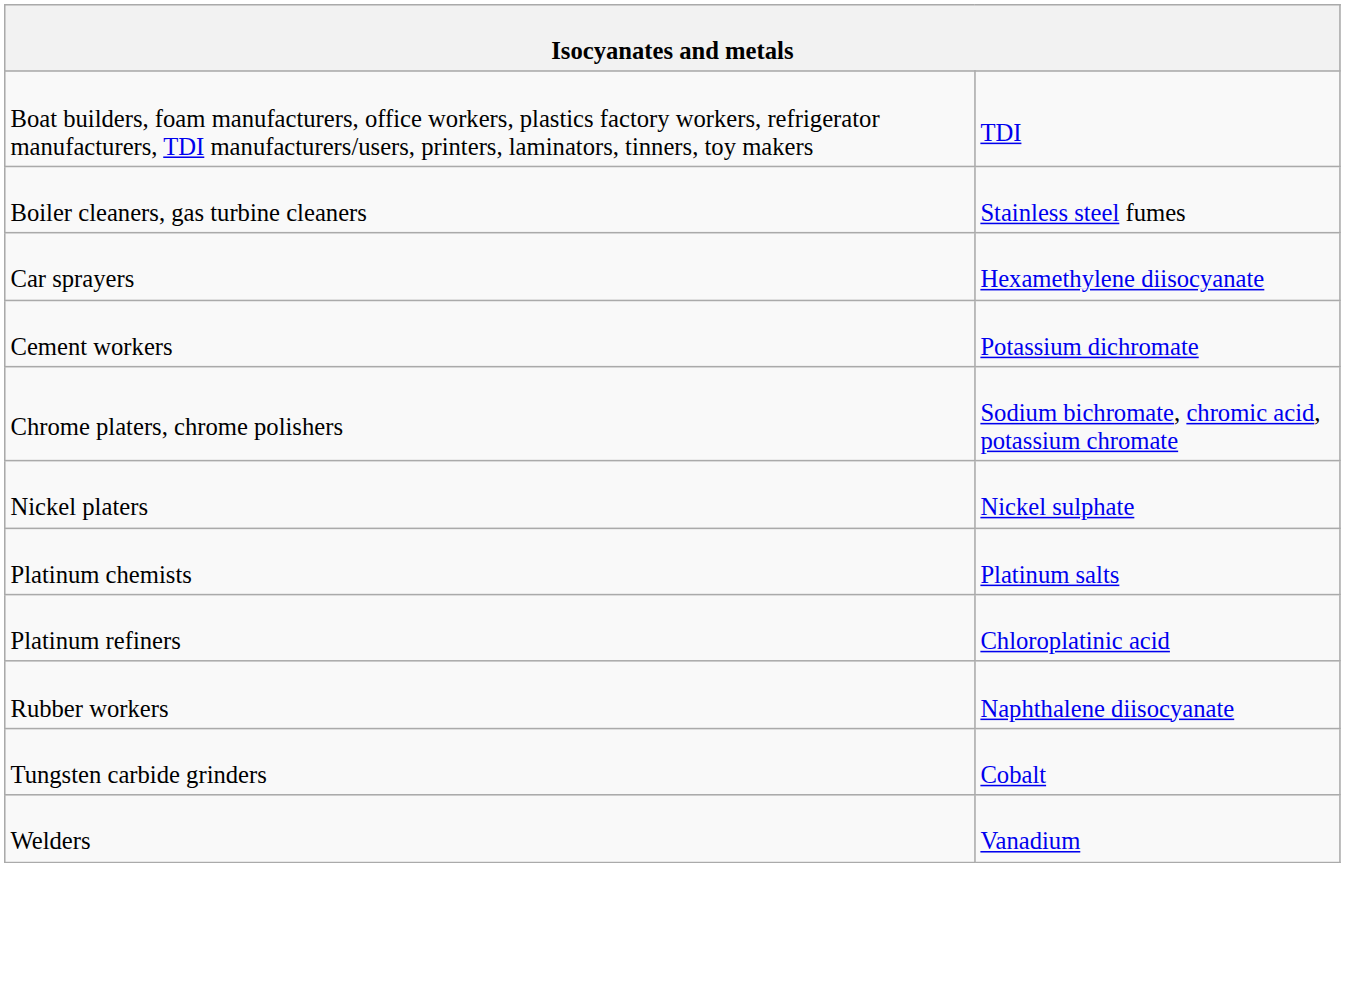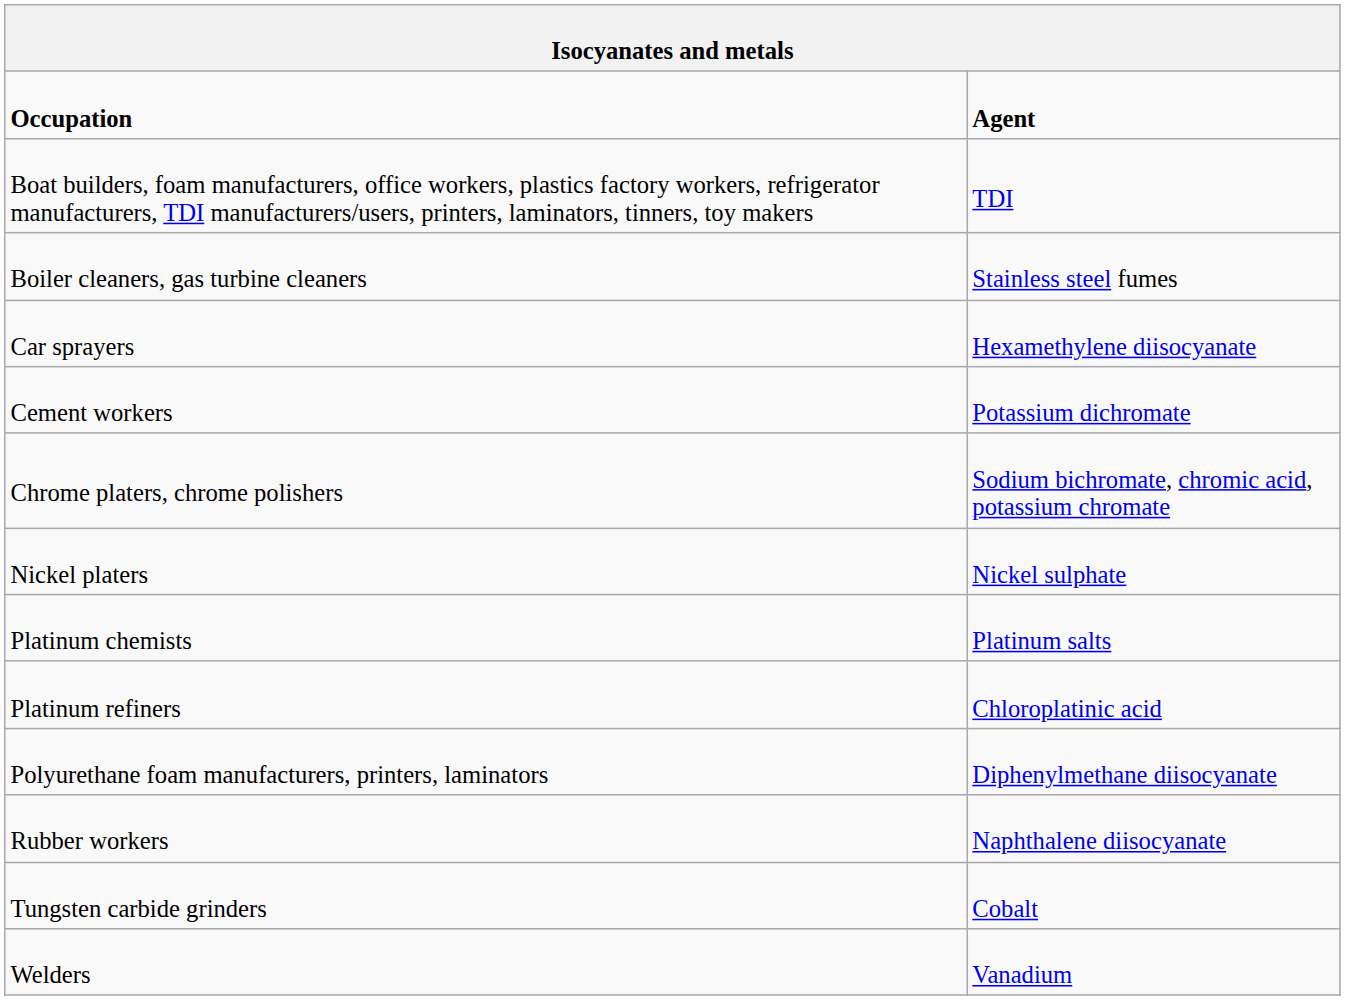+ row: Occupation | Agent
+ row: Polyurethane foam manufacturers, printers, laminators | Diphenylmethane diisocyanate
